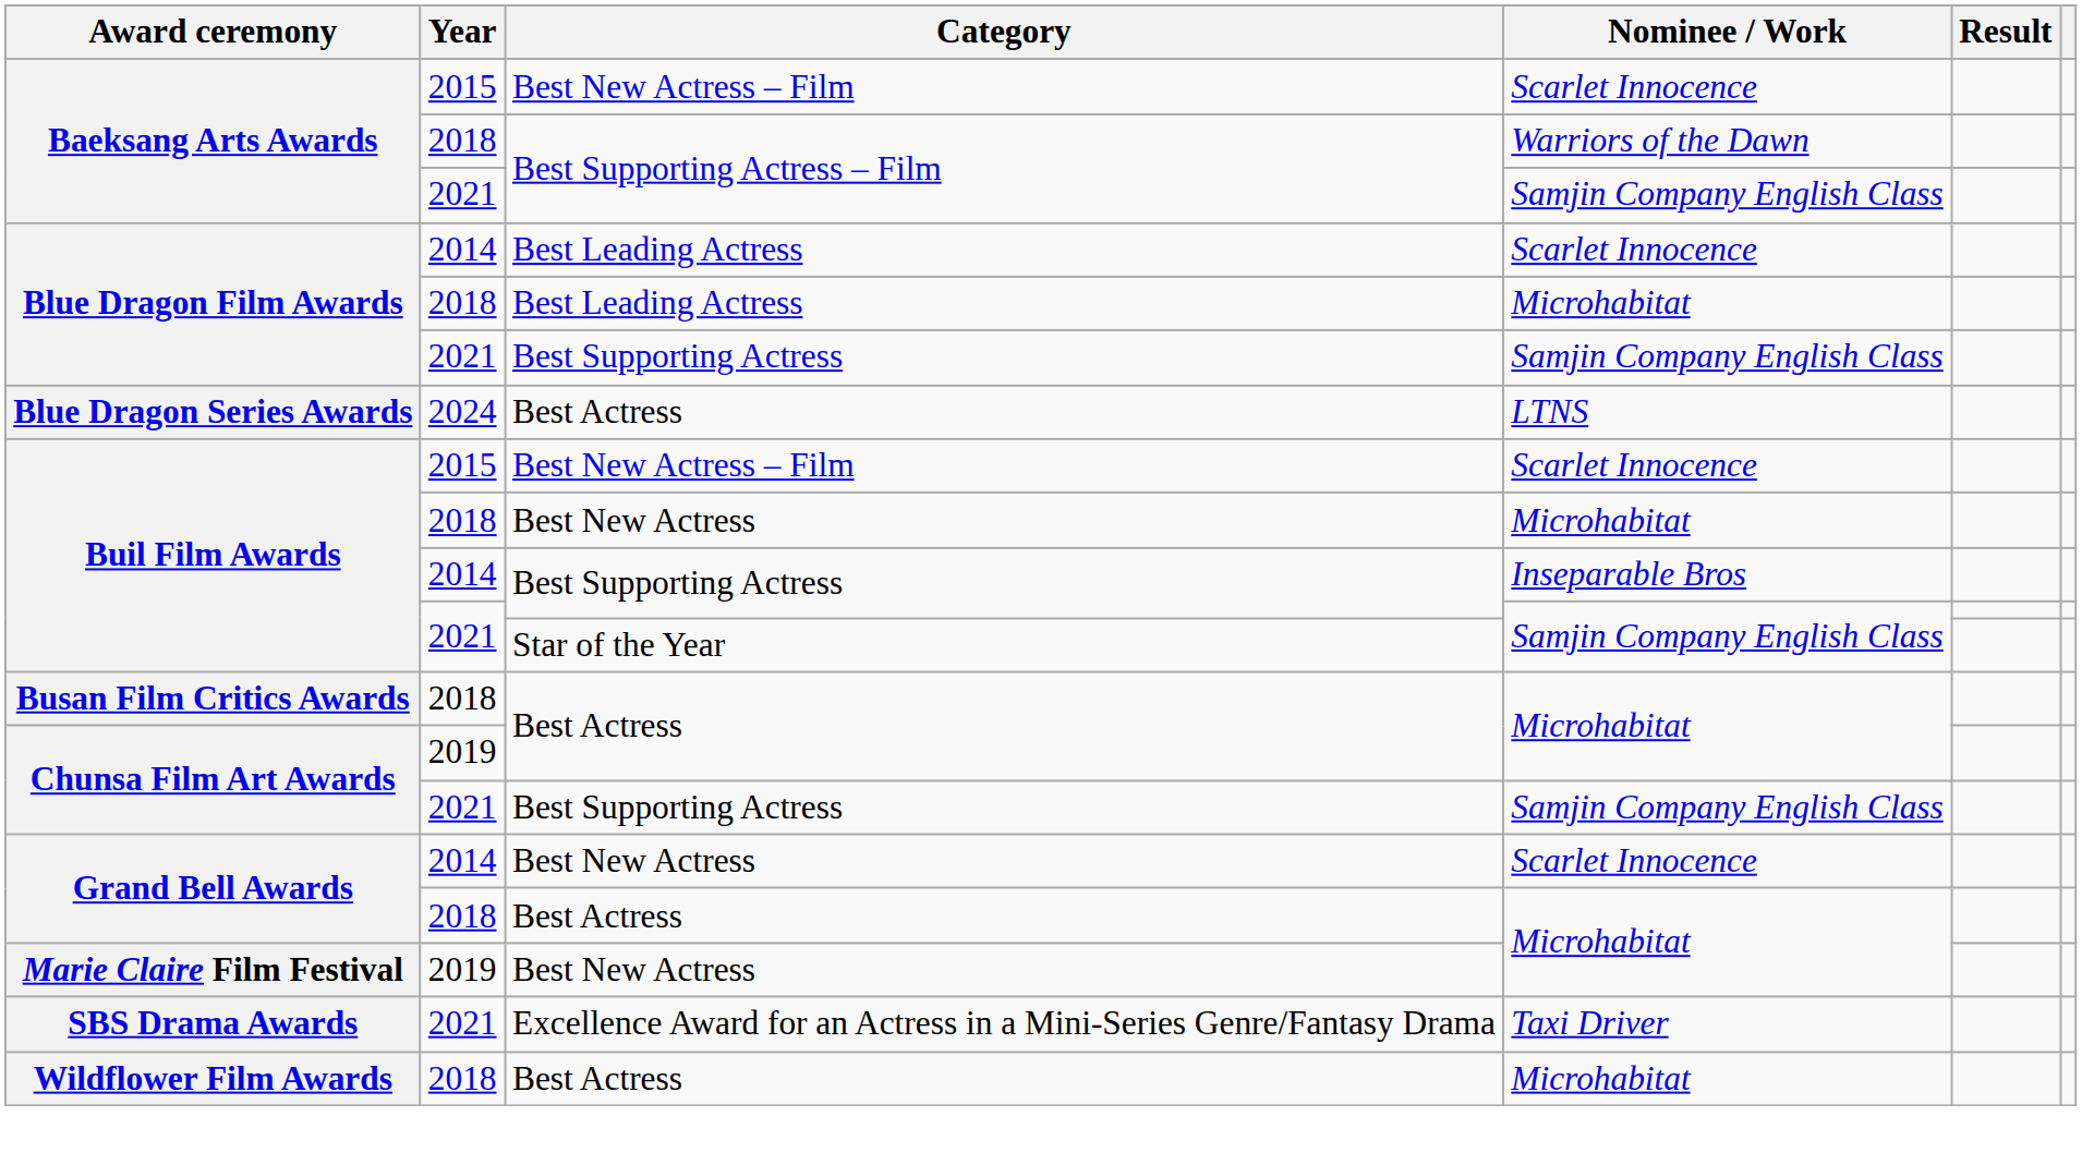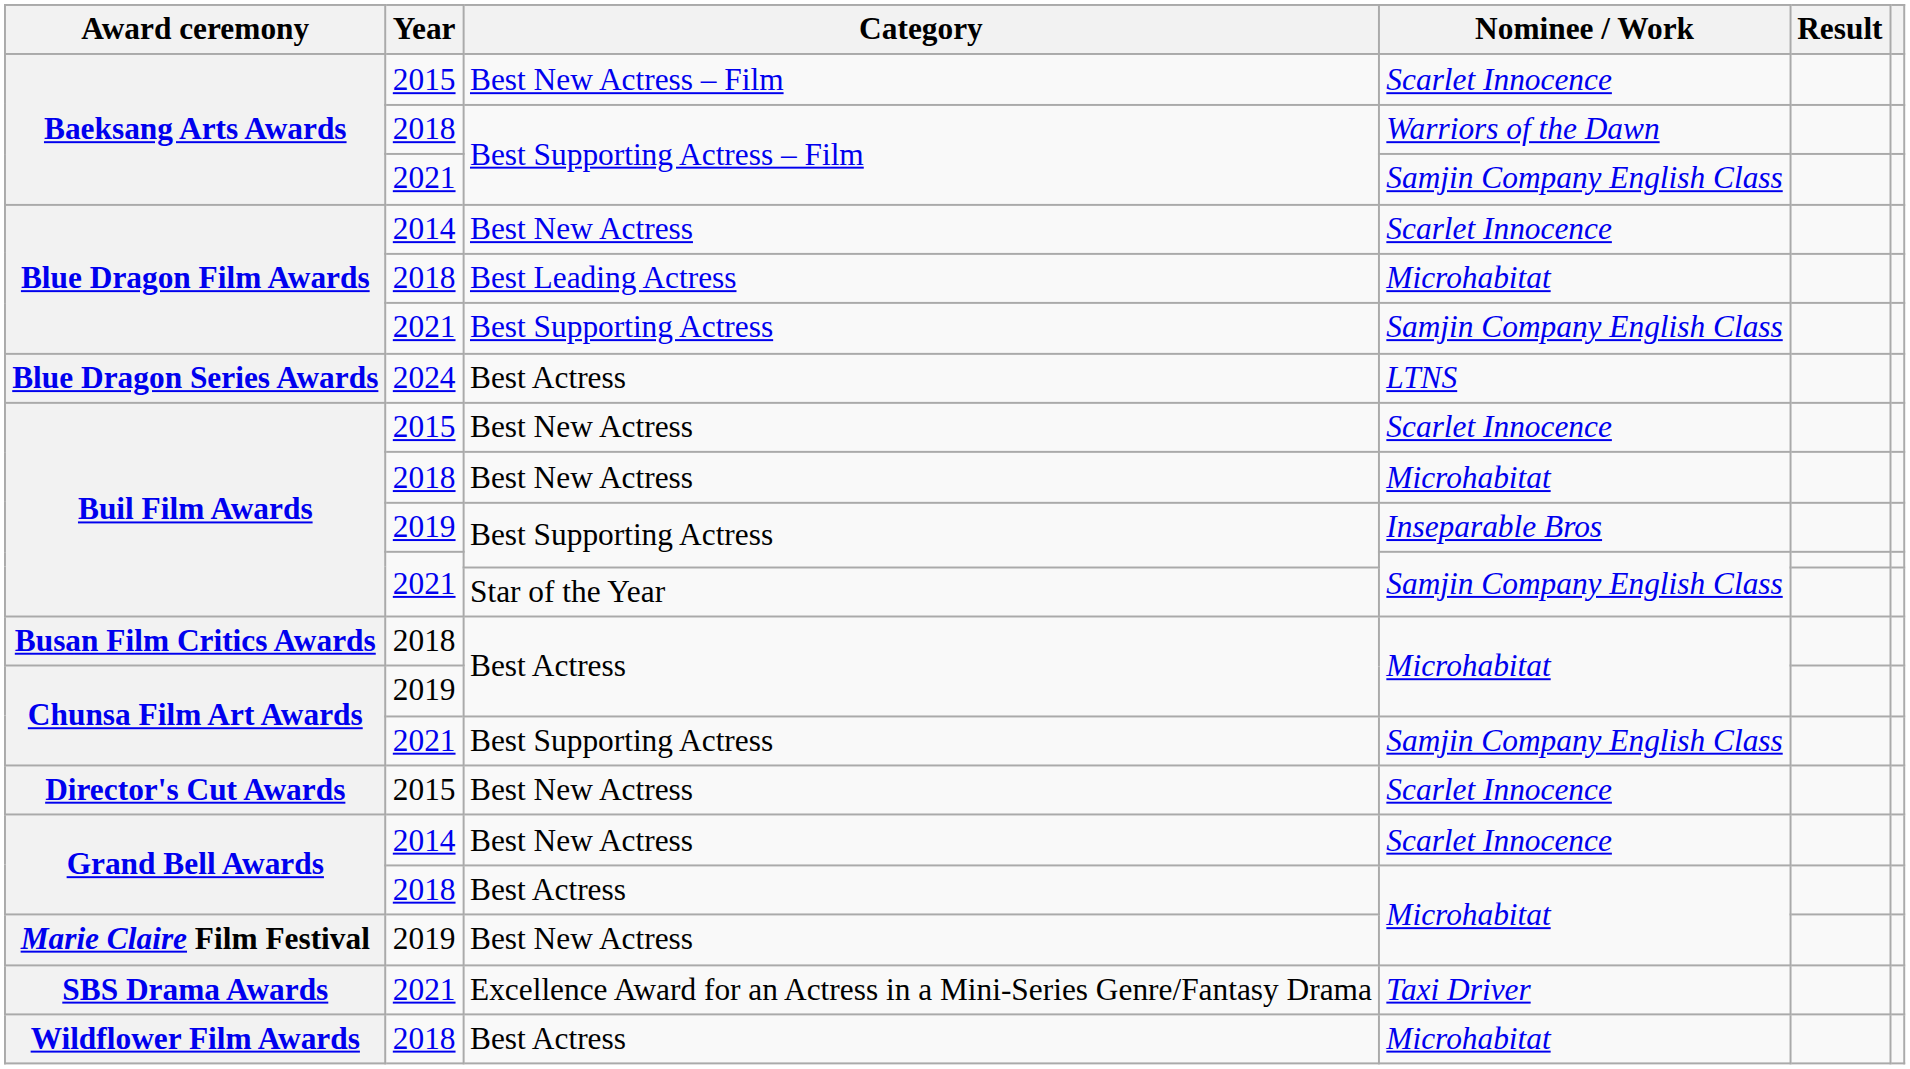Blue Dragon Film Awards / Scarlet Innocence | Category: Best Leading Actress -> Best New Actress
Buil Film Awards / Scarlet Innocence | Category: Best New Actress – Film -> Best New Actress
Buil Film Awards / Inseparable Bros | Year: 2014 -> 2019
+ row: Director's Cut Awards | 2015 | Best New Actress | Scarlet Innocence
